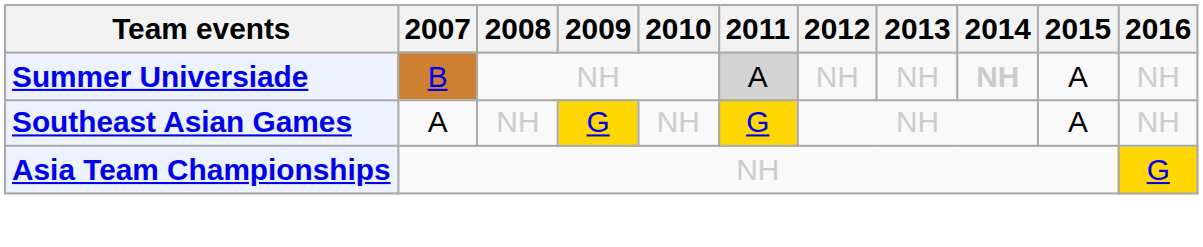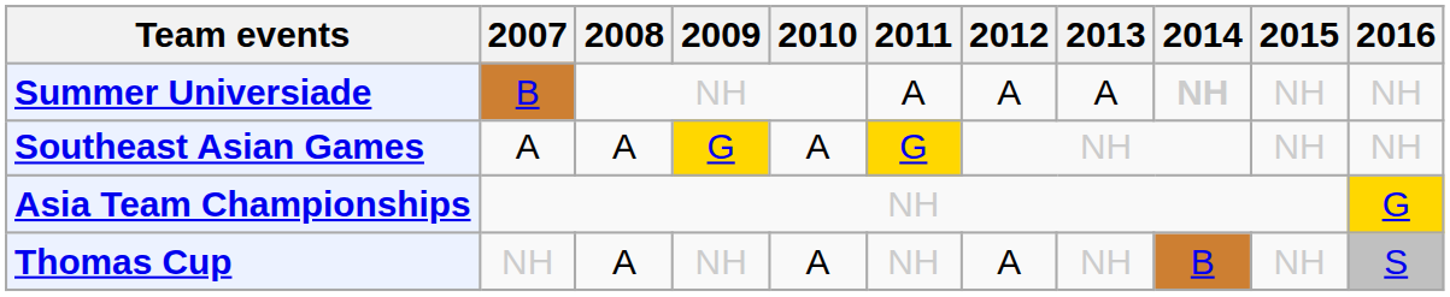Summer Universiade | 2011: lightgrey background -> no background
Summer Universiade | 2012: NH -> A
Summer Universiade | 2013: NH -> A
Summer Universiade | 2015: A -> NH
Southeast Asian Games | 2008: NH -> A
Southeast Asian Games | 2010: NH -> A
Southeast Asian Games | 2015: A -> NH
+ row: Thomas Cup | NH | A | NH | A | NH | A | NH | B | NH | S
